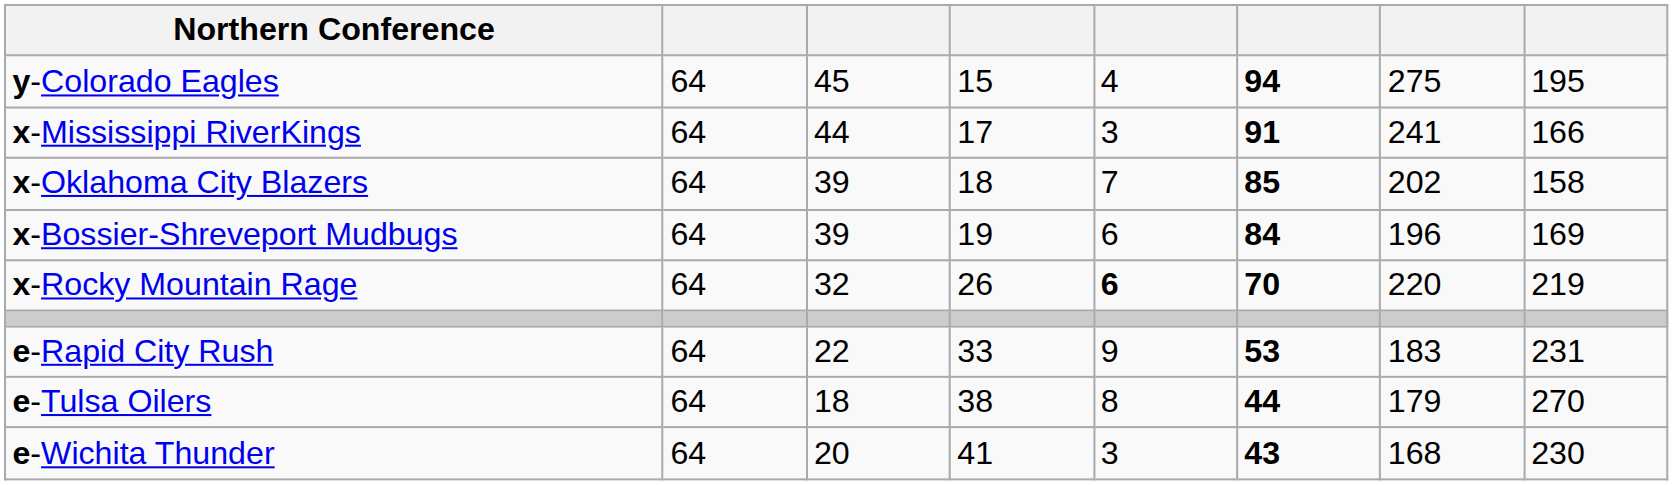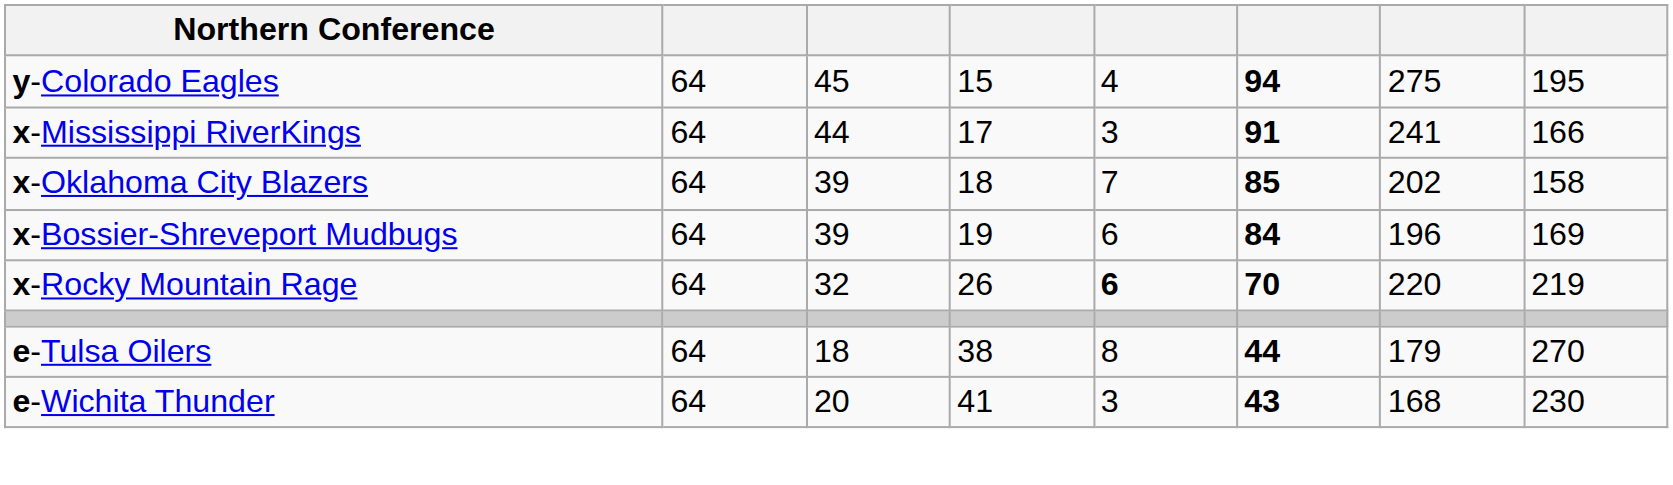- row: e-Rapid City Rush | 64 | 22 | 33 | 9 | 53 | 183 | 231
